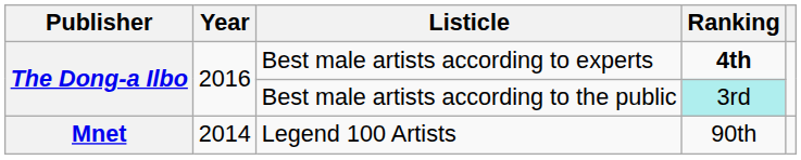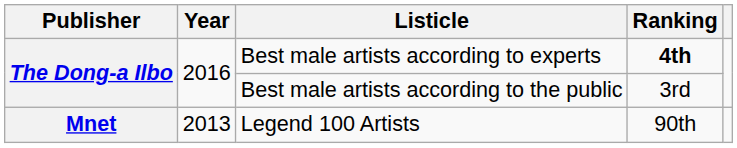Best male artists according to the public | Ranking: paleturquoise background -> no background
Legend 100 Artists | Year: 2014 -> 2013
